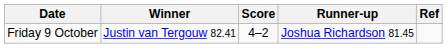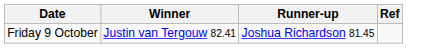- column: Score | 4–2
